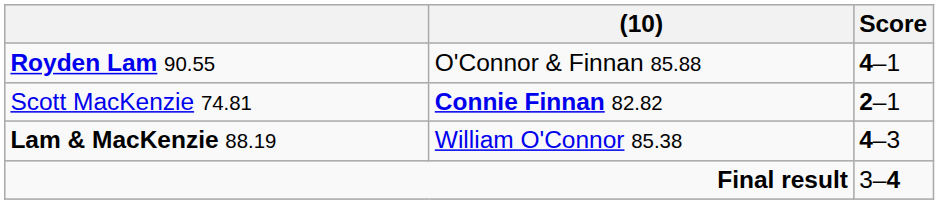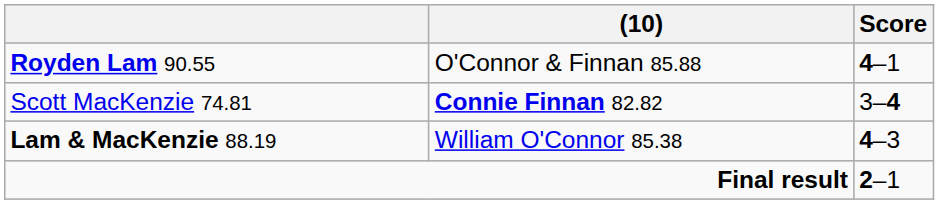Scott MacKenzie 74.81 | Score: 2–1 -> 3–4
Final result | Score: 3–4 -> 2–1
